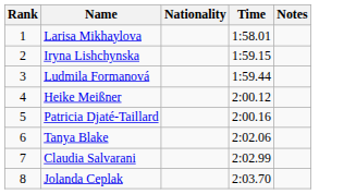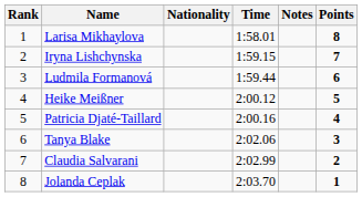+ column: Points | 8 | 7 | 6 | 5 | 4 | 3 | 2 | 1
